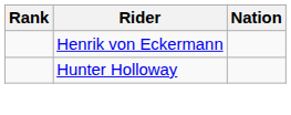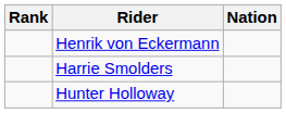+ row: Harrie Smolders
